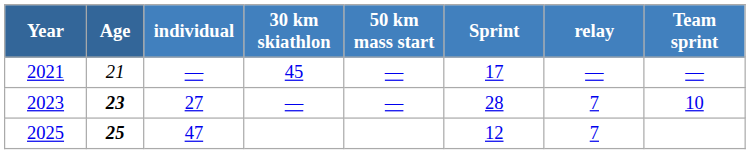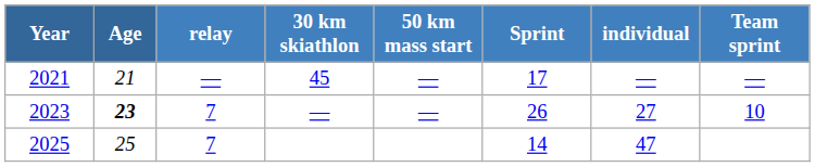columns swapped: individual <-> relay
2023 | Sprint: 28 -> 26
2025 | Age: bold -> normal
2025 | Sprint: 12 -> 14
